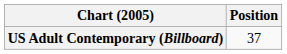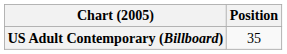US Adult Contemporary (Billboard) | Position: 37 -> 35
